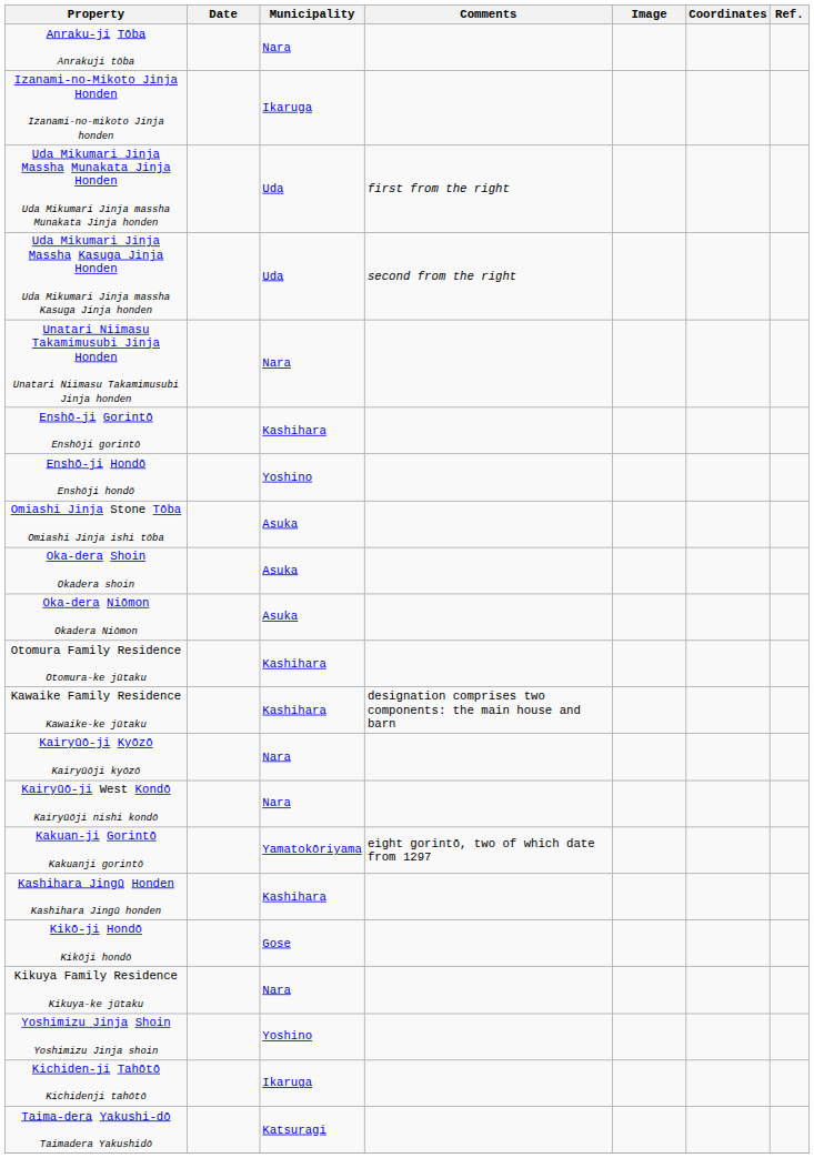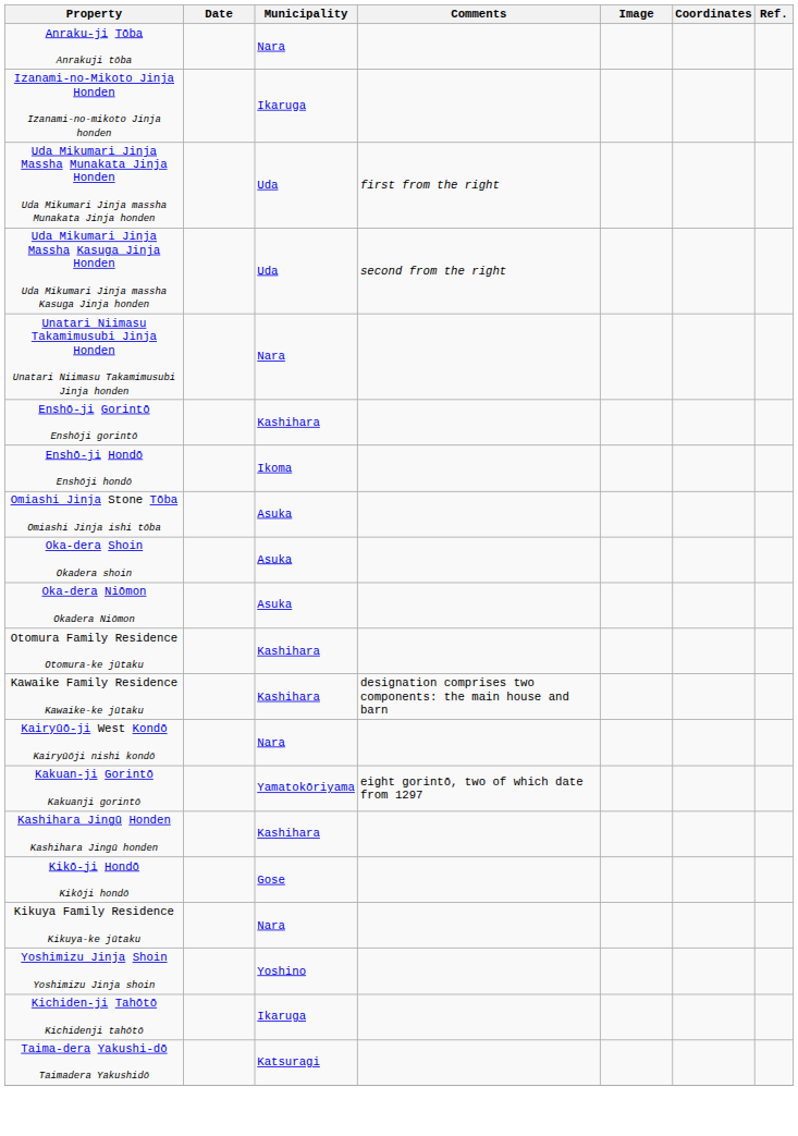Enshō-ji Hondō Enshōji hondō | Municipality: Yoshino -> Ikoma
- row: Kairyūō-ji Kyōzō Kairyūōji kyōzō | Nara
